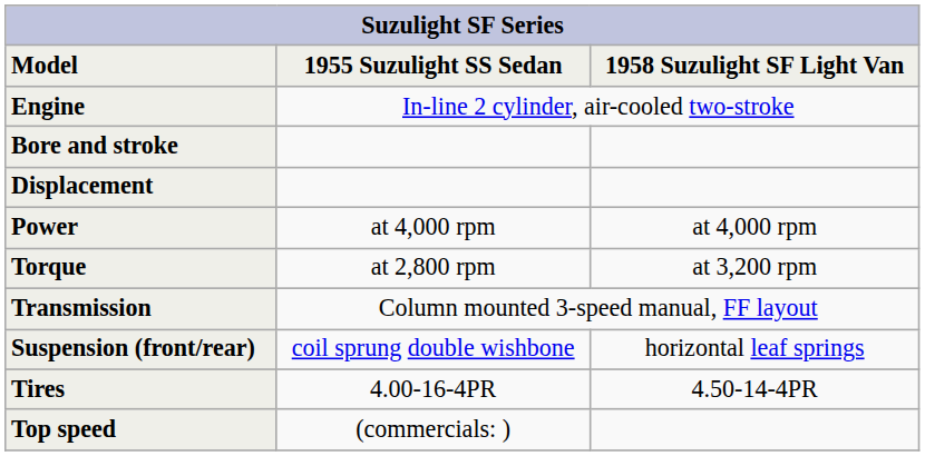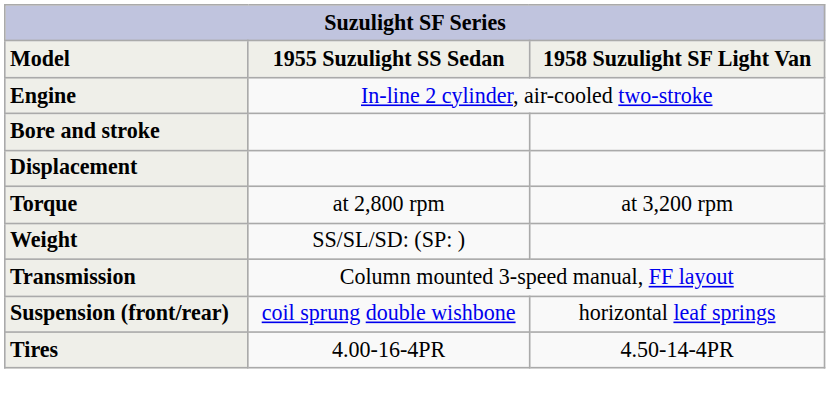- row: Power | at 4,000 rpm | at 4,000 rpm
+ row: Weight | SS/SL/SD: (SP: )
- row: Top speed | (commercials: )
